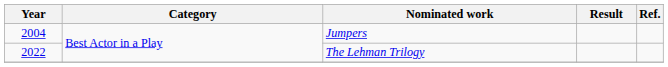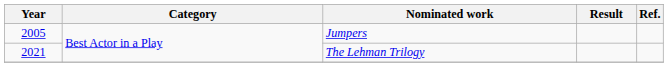Jumpers | Year: 2004 -> 2005
The Lehman Trilogy | Year: 2022 -> 2021
